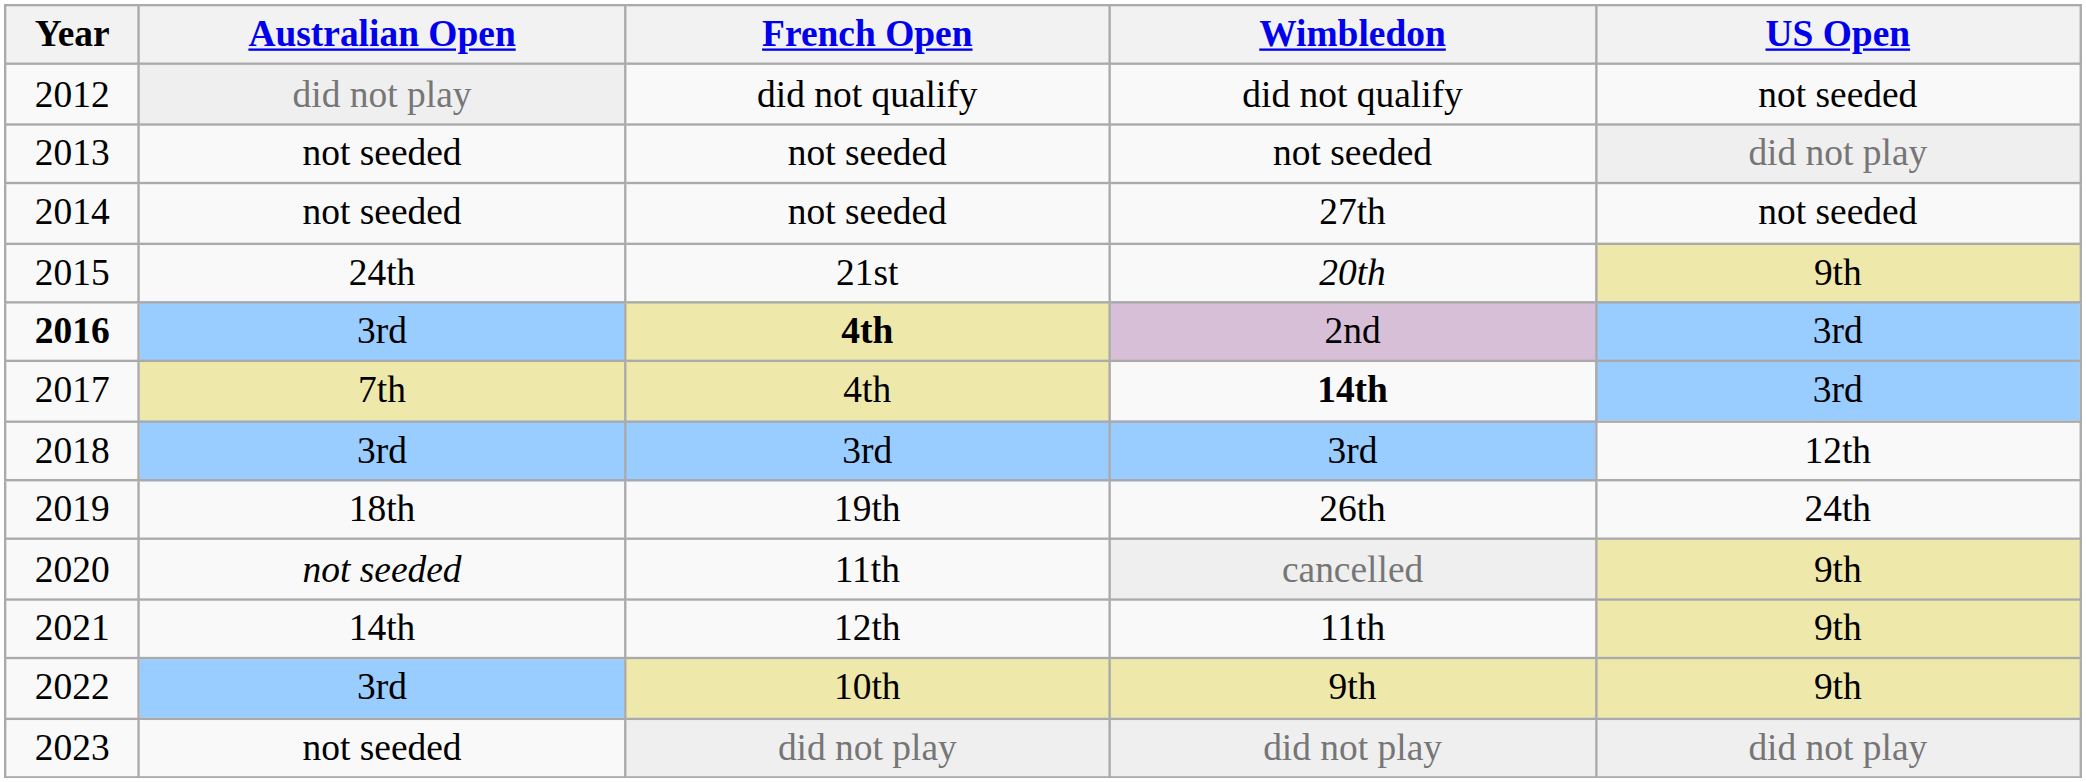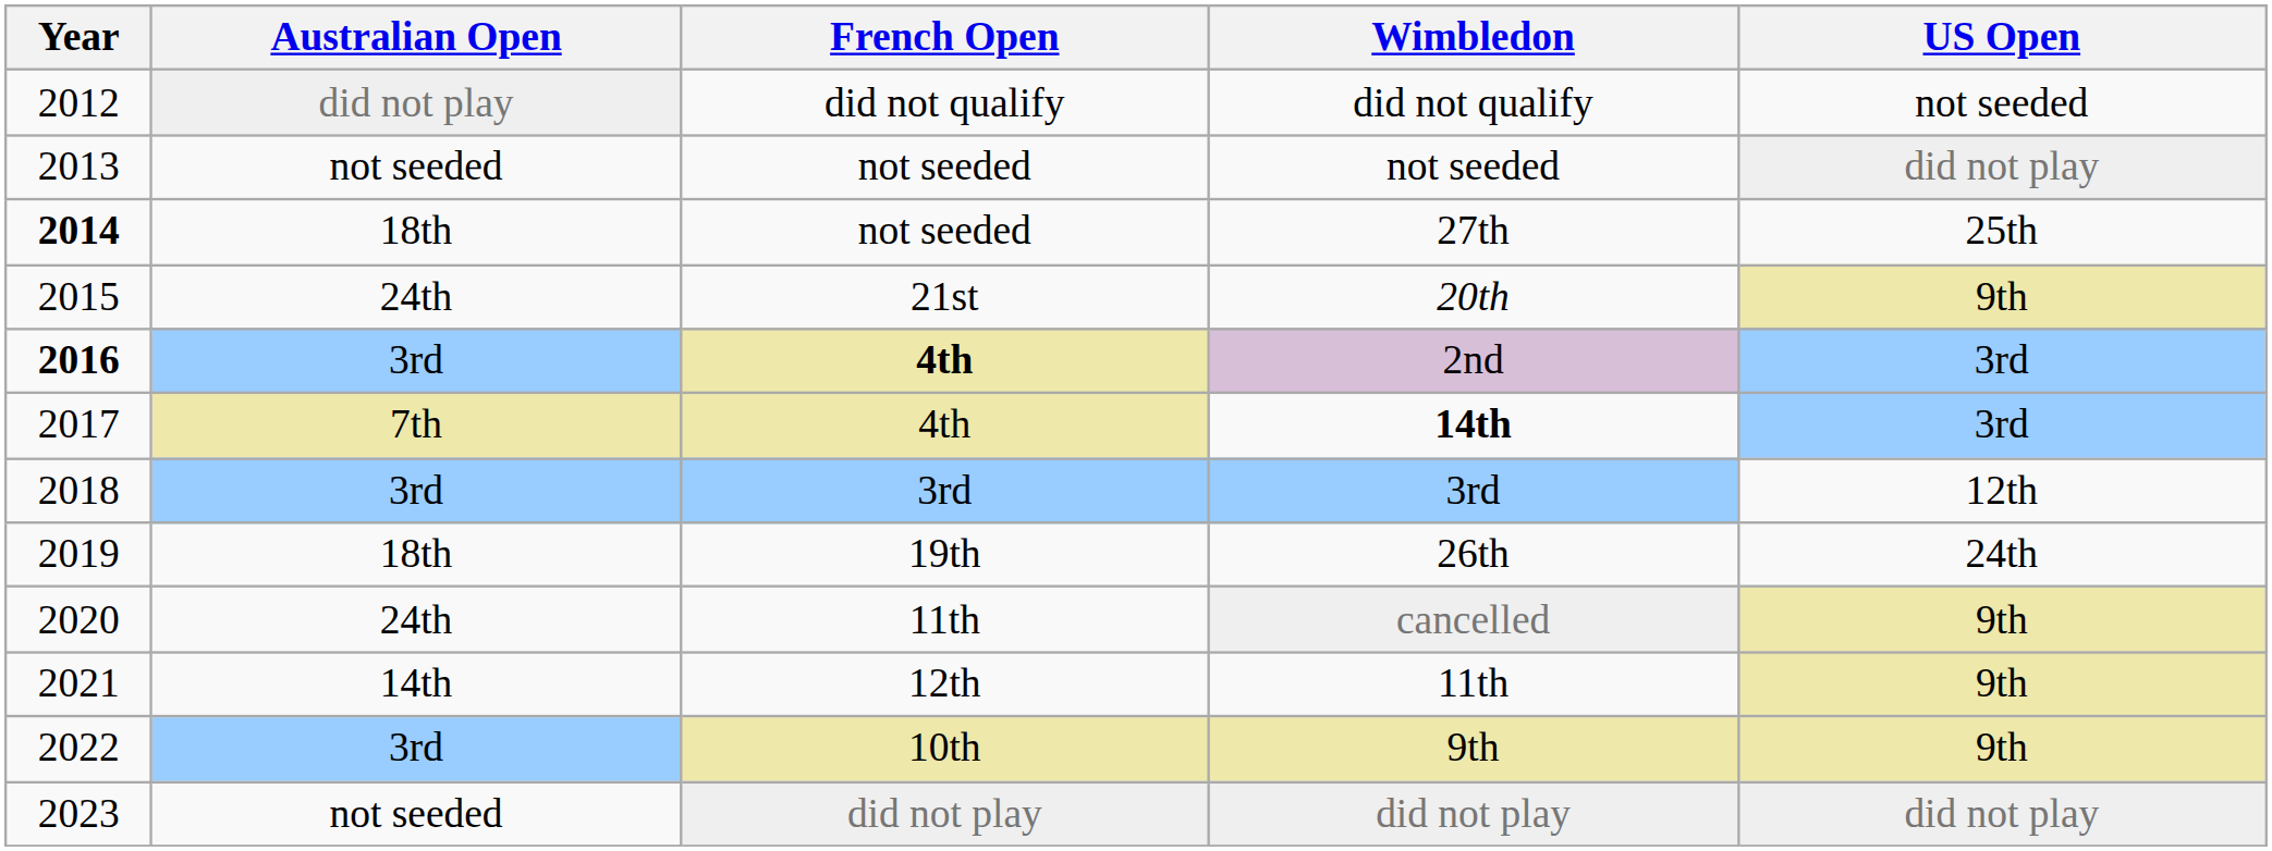27th | Year: normal -> bold
27th | Australian Open: not seeded -> 18th
27th | US Open: not seeded -> 25th
cancelled | Australian Open: not seeded -> 24th
